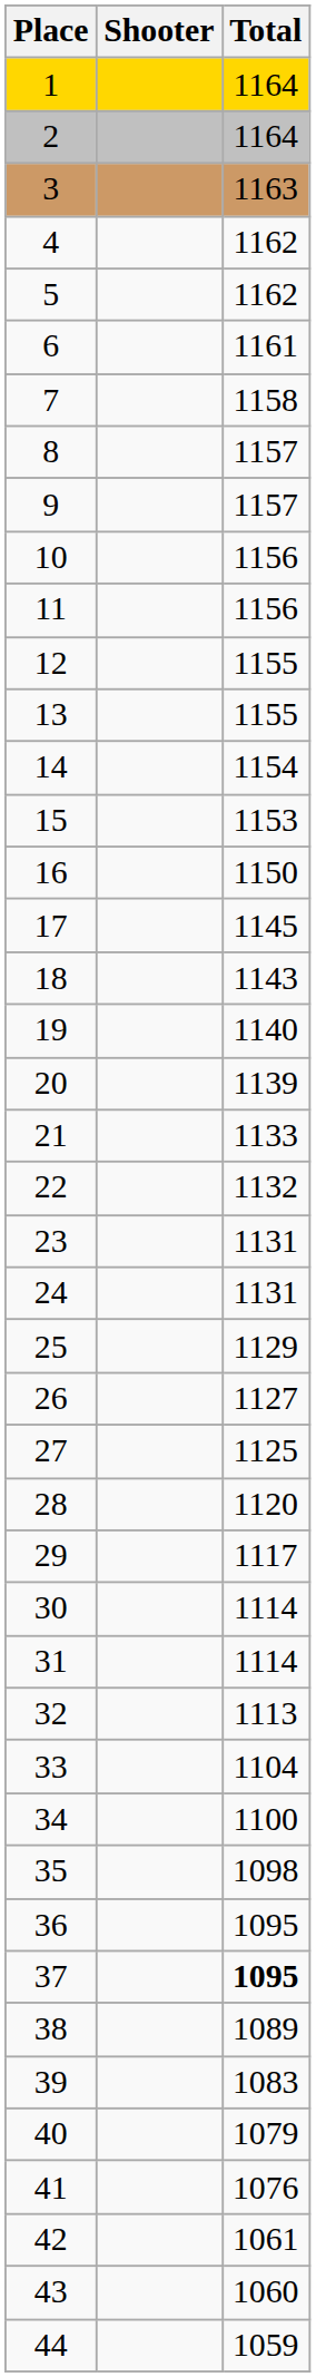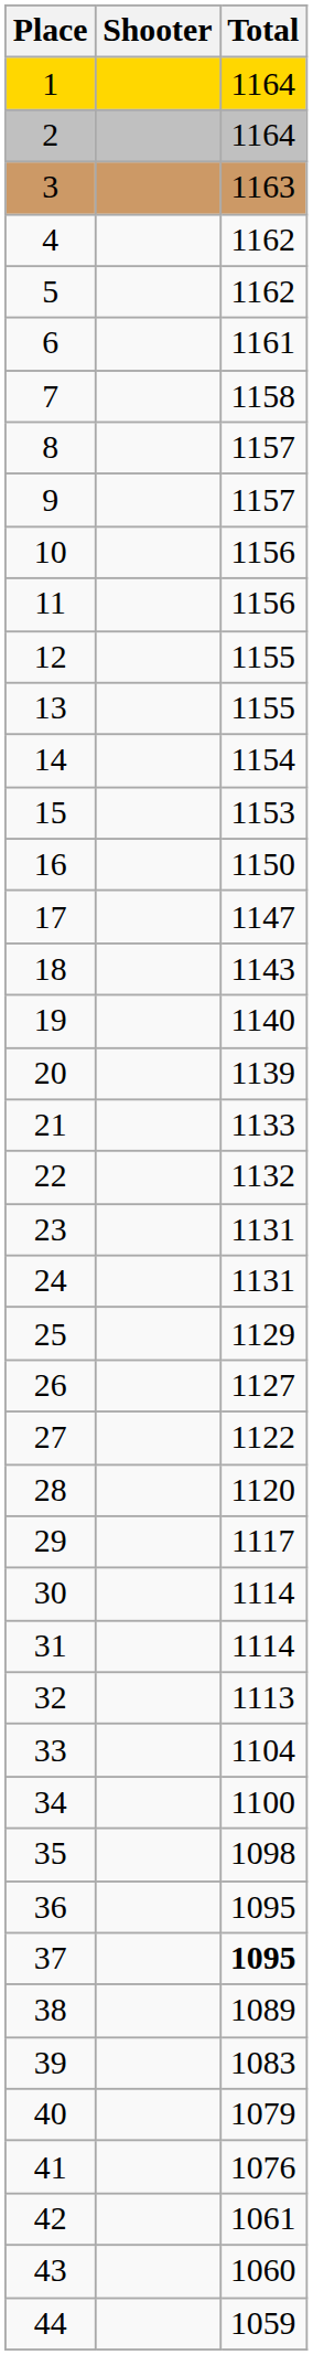17 | Total: 1145 -> 1147
27 | Total: 1125 -> 1122
